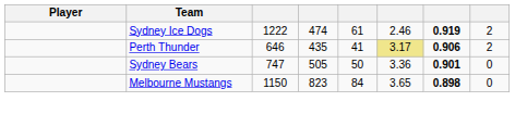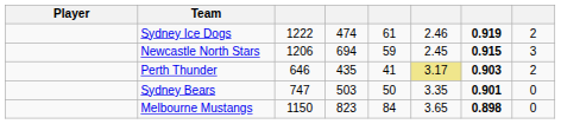+ row: Newcastle North Stars | 1206 | 694 | 59 | 2.45 | 0.915 | 3
Perth Thunder | column 7: 0.906 -> 0.903
Sydney Bears | column 4: 505 -> 503
Sydney Bears | column 6: 3.36 -> 3.35
